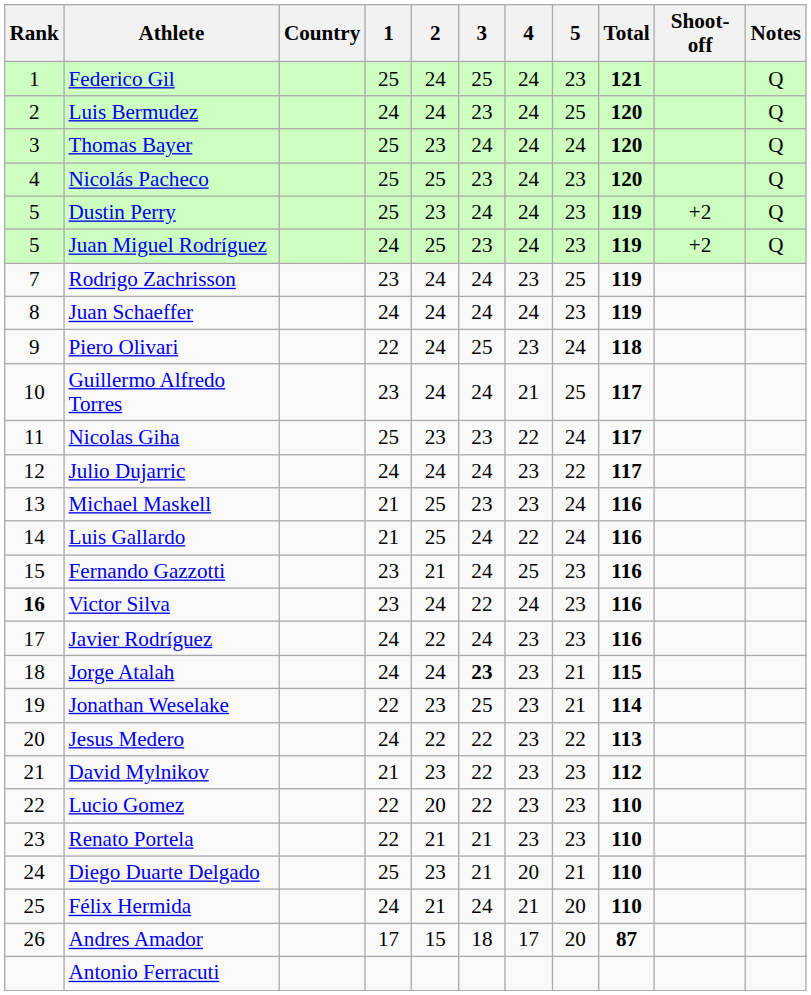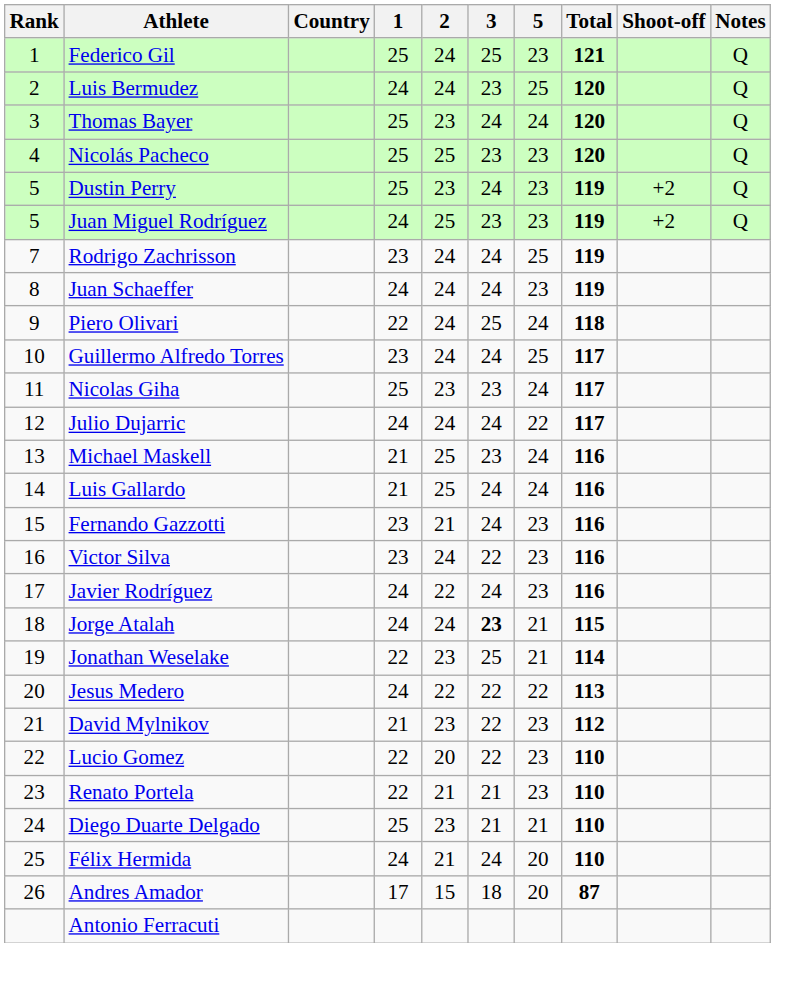- column: 4 | 24 | 24 | 24 | 24 | 24 | 24 | 23 | 24 | 23 | 21 | 22 | 23 | 23 | 22 | 25 | 24 | 23 | 23 | 23 | 23 | 23 | 23 | 23 | 20 | 21 | 17
Victor Silva | Rank: bold -> normal
